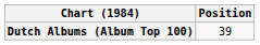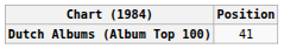Dutch Albums (Album Top 100) | Position: 39 -> 41
